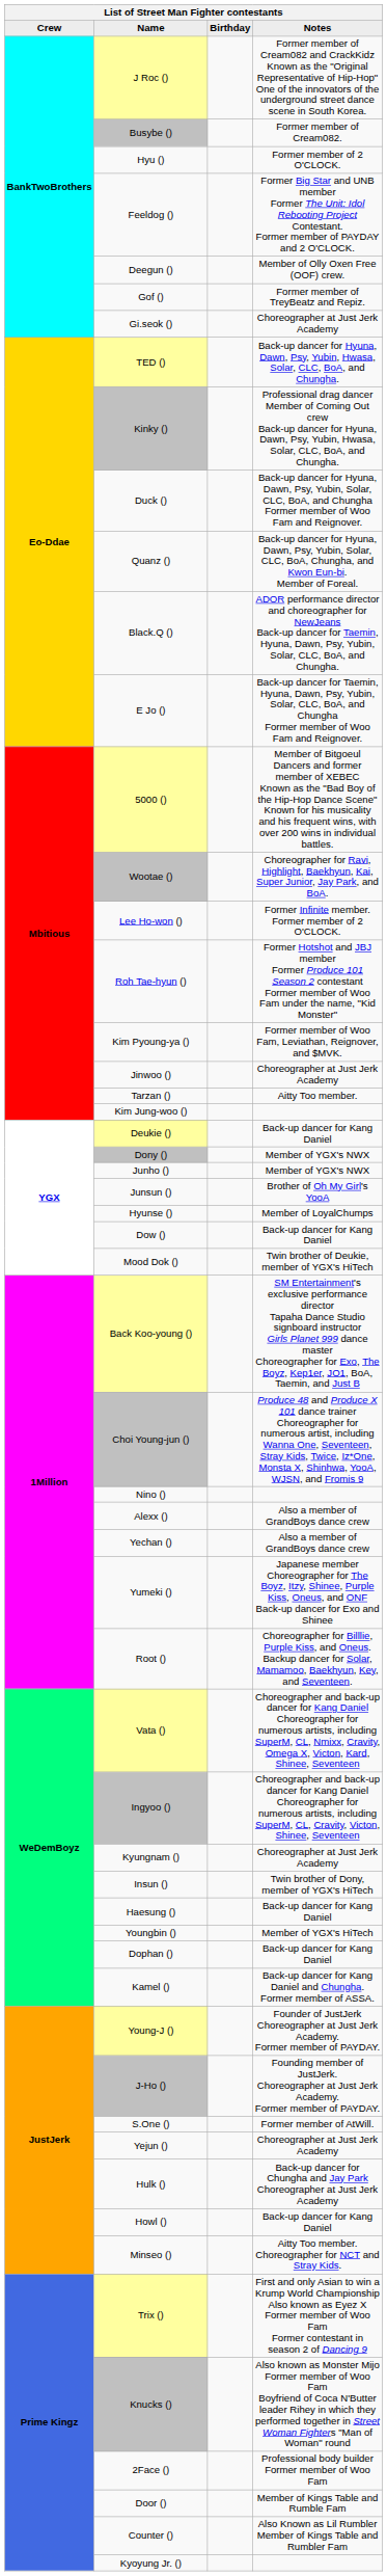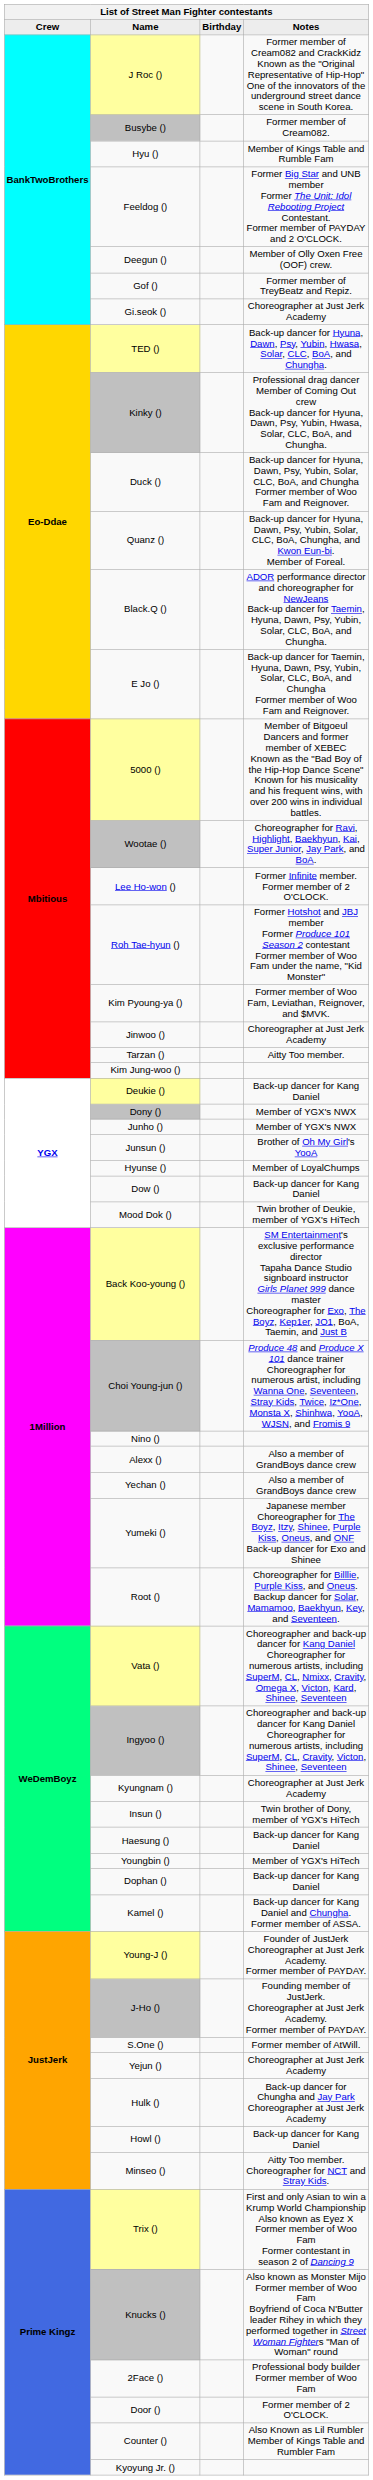Hyu () | Notes: Former member of 2 O'CLOCK. -> Member of Kings Table and Rumble Fam
Door () | Notes: Member of Kings Table and Rumble Fam -> Former member of 2 O'CLOCK.
